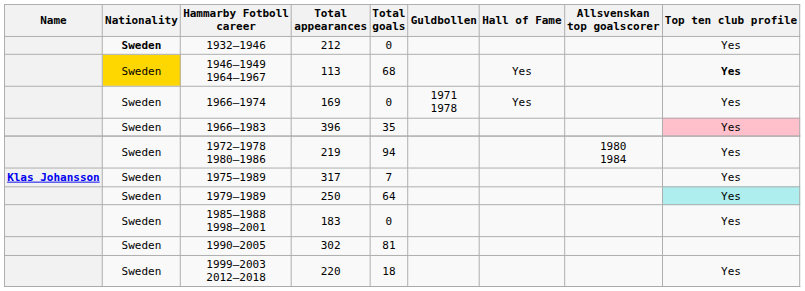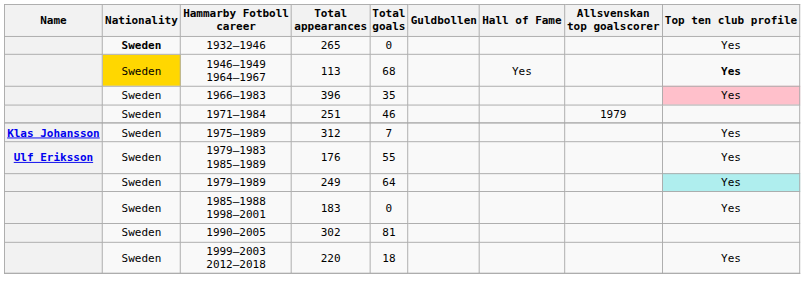1932–1946 | Total appearances: 212 -> 265
- row: Sweden | 1966–1974 | 169 | 0 | 1971 1978 | Yes | Yes
+ row: Sweden | 1971–1984 | 251 | 46 | 1979
- row: Sweden | 1972–1978 1980–1986 | 219 | 94 | 1980 1984 | Yes
1975–1989 | Total appearances: 317 -> 312
+ row: Ulf Eriksson | Sweden | 1979–1983 1985–1989 | 176 | 55 | Yes
1979–1989 | Total appearances: 250 -> 249
